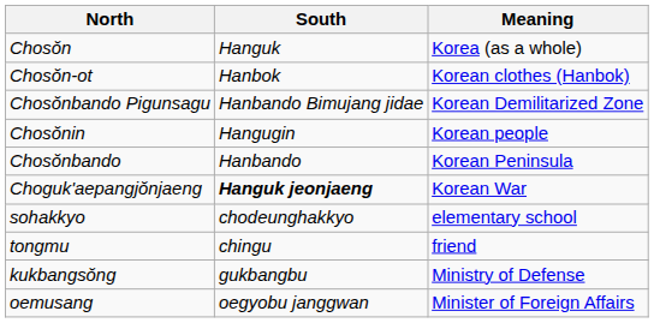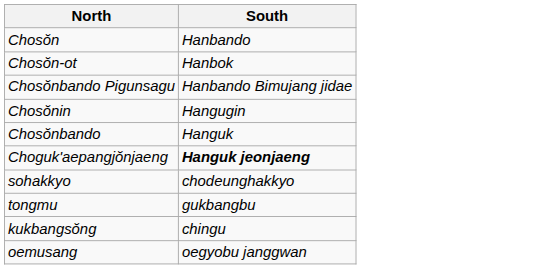- column: Meaning | Korea (as a whole) | Korean clothes (Hanbok) | Korean Demilitarized Zone | Korean people | Korean Peninsula | Korean War | elementary school | friend | Ministry of Defense | Minister of Foreign Affairs
Chosŏn | South: Hanguk -> Hanbando
Chosŏnbando | South: Hanbando -> Hanguk
tongmu | South: chingu -> gukbangbu
kukbangsŏng | South: gukbangbu -> chingu
